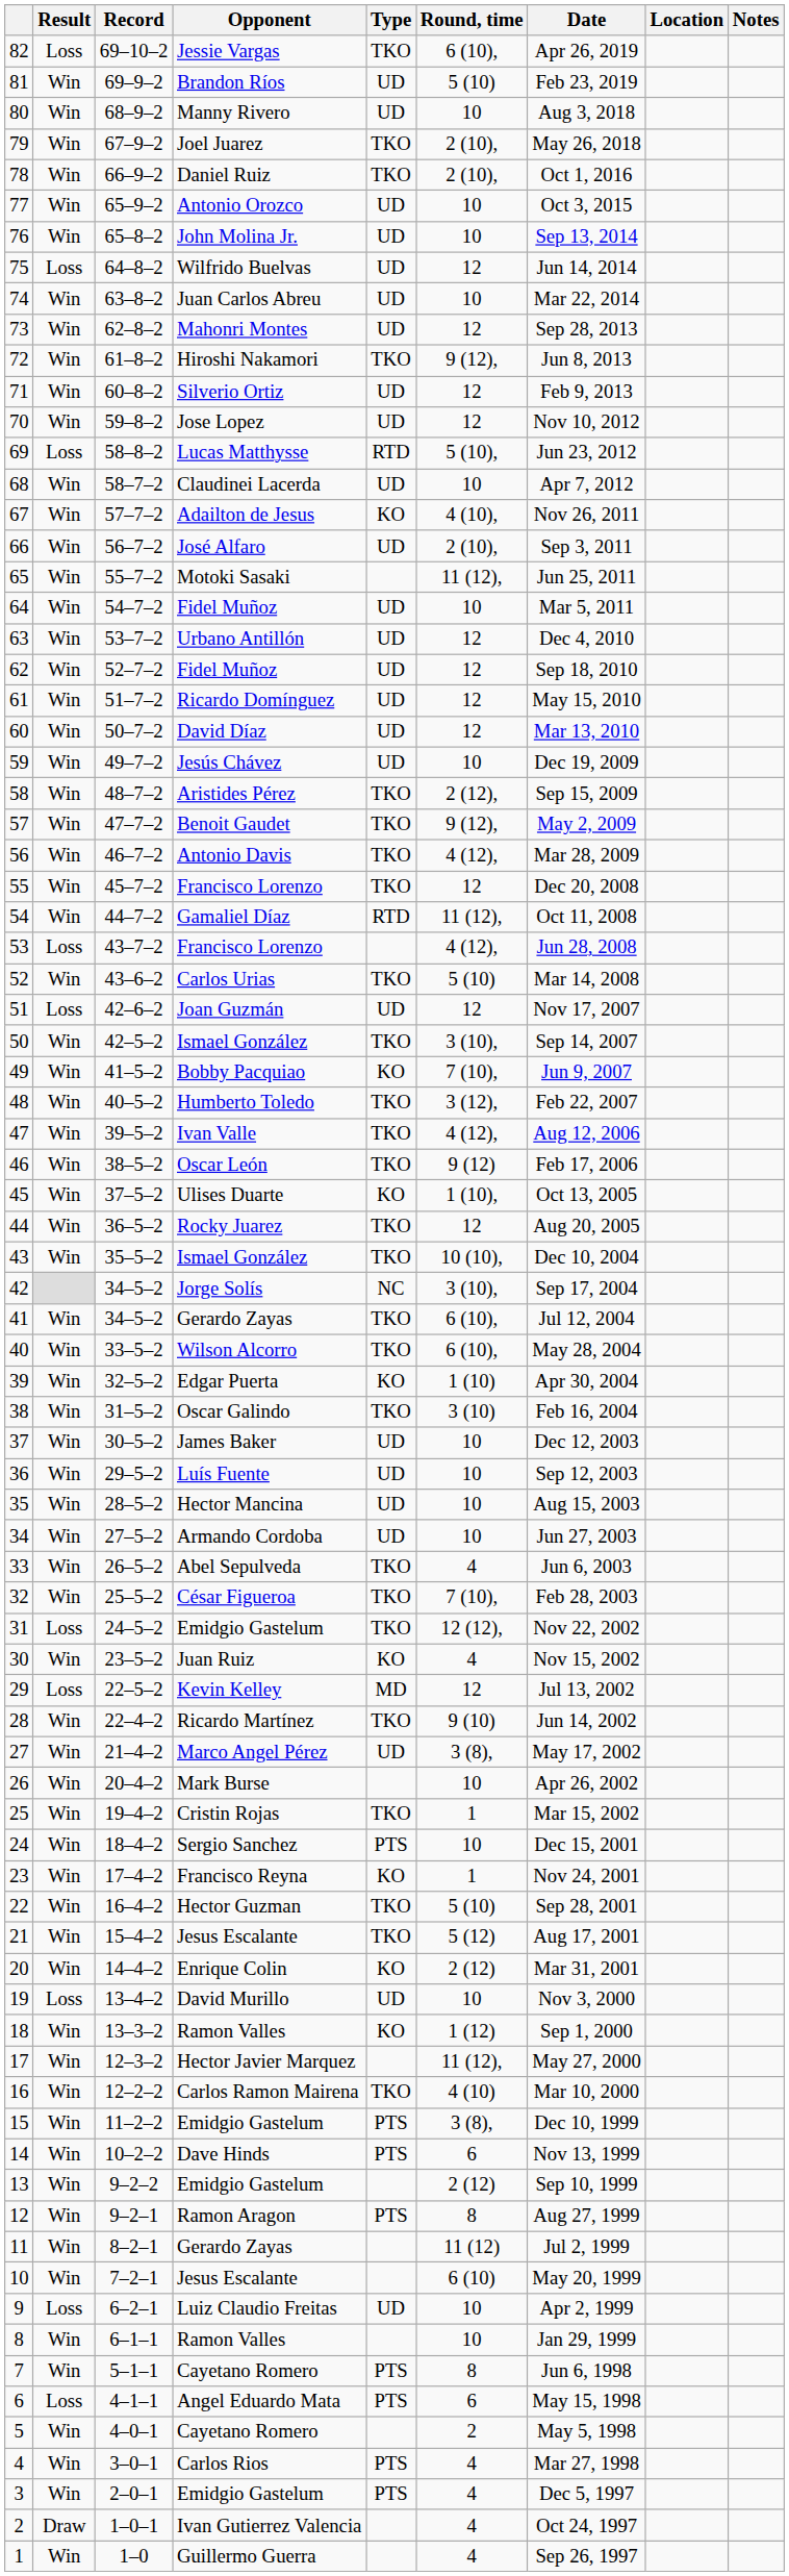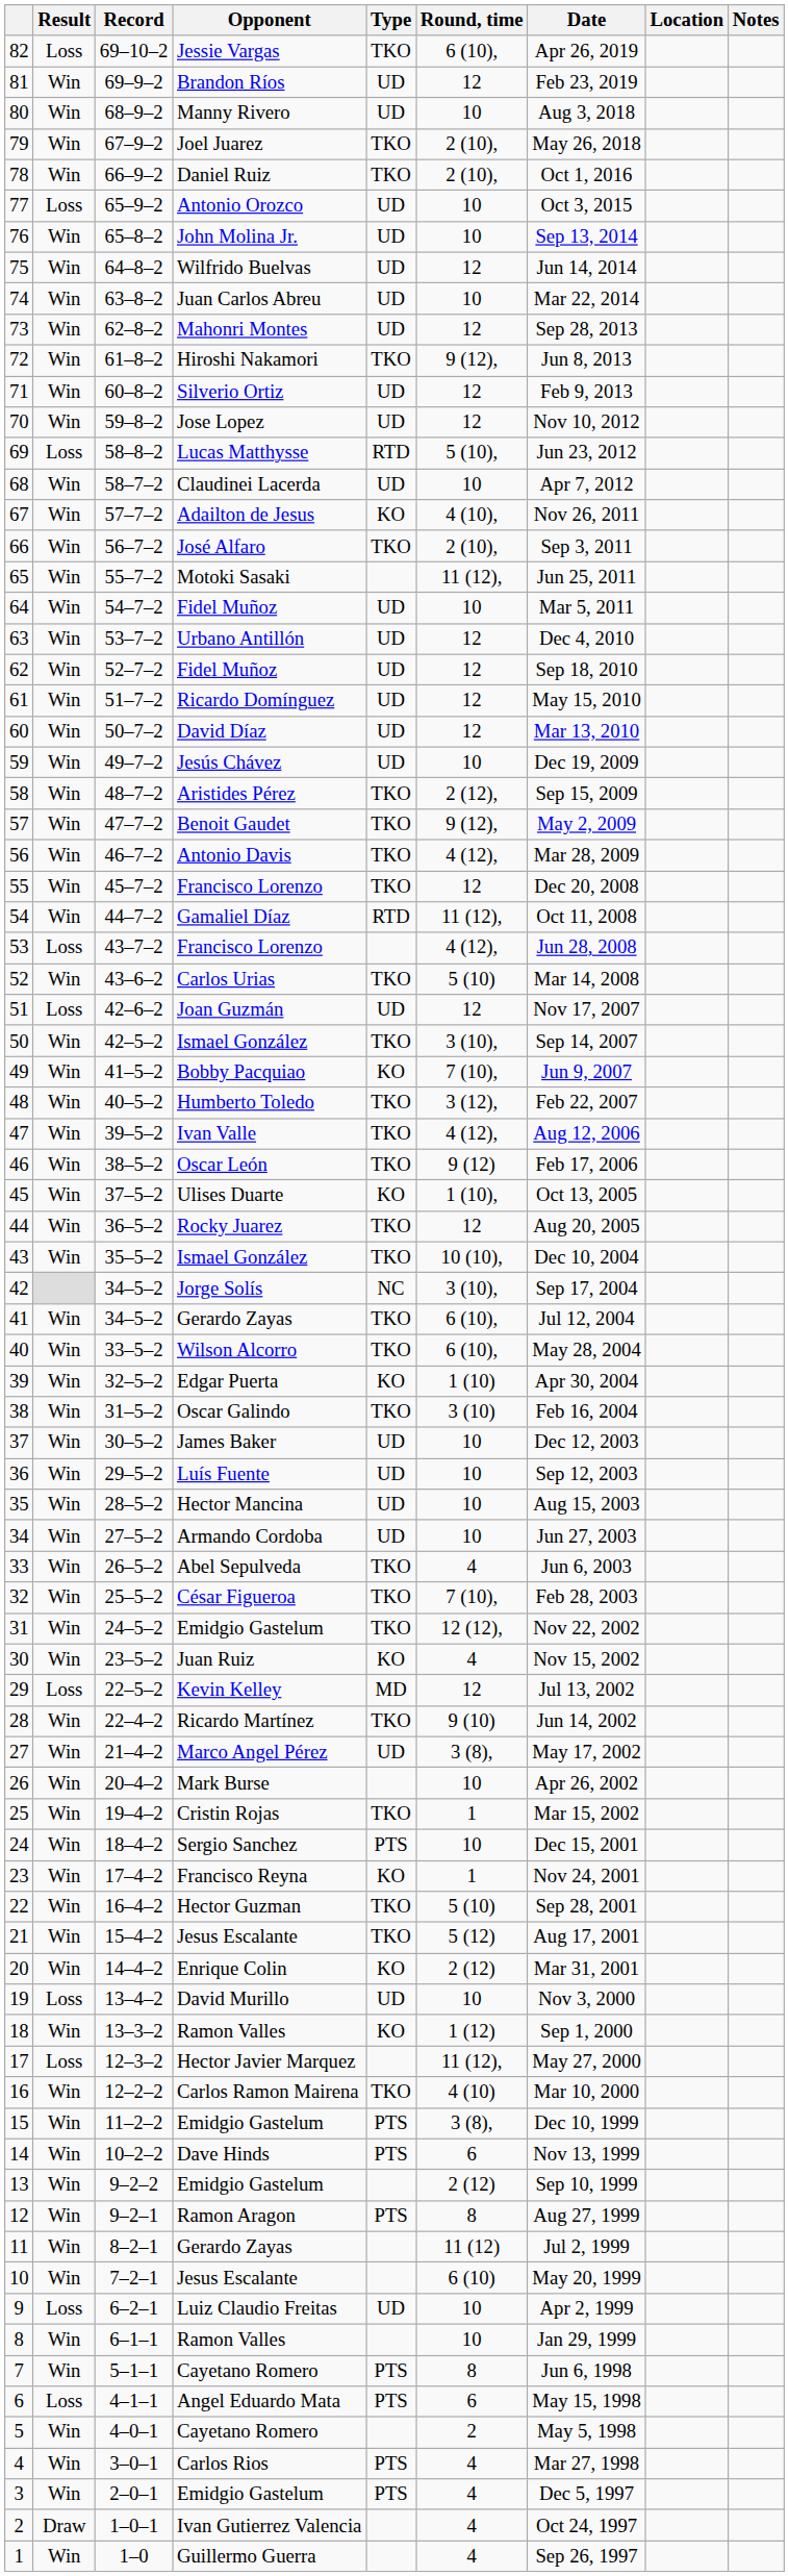81 | Round, time: 5 (10) -> 12
77 | Result: Win -> Loss
75 | Result: Loss -> Win
66 | Type: UD -> TKO
31 | Result: Loss -> Win
17 | Result: Win -> Loss
